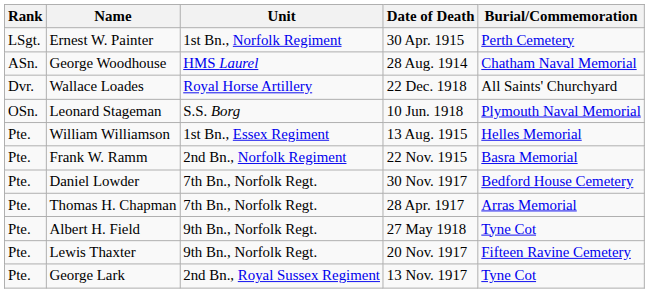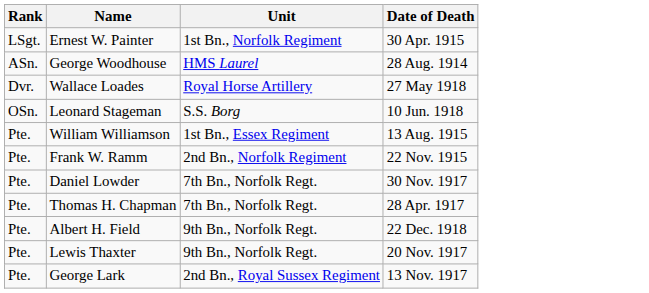- column: Burial/Commemoration | Perth Cemetery | Chatham Naval Memorial | All Saints' Churchyard | Plymouth Naval Memorial | Helles Memorial | Basra Memorial | Bedford House Cemetery | Arras Memorial | Tyne Cot | Fifteen Ravine Cemetery | Tyne Cot
Wallace Loades | Date of Death: 22 Dec. 1918 -> 27 May 1918
Albert H. Field | Date of Death: 27 May 1918 -> 22 Dec. 1918
